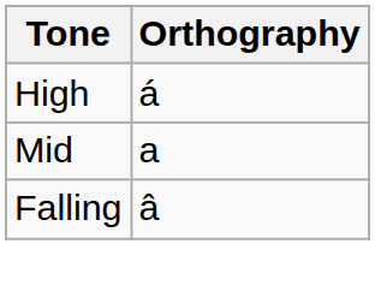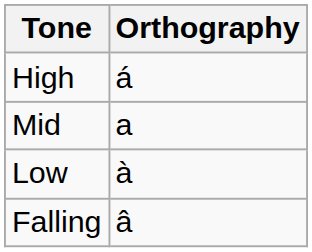+ row: Low | à
